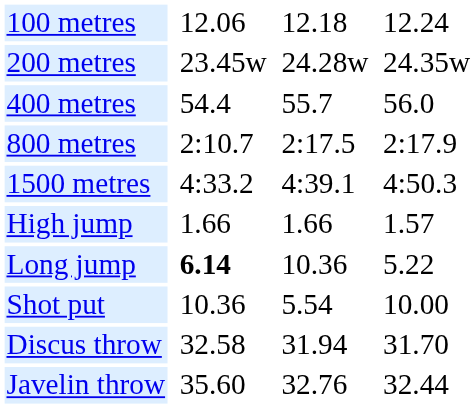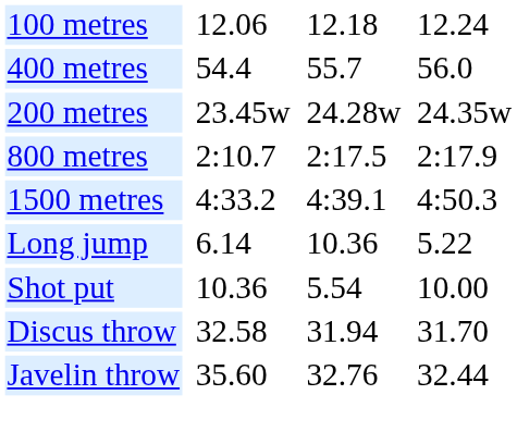rows swapped: 200 metres <-> 400 metres
- row: High jump | 1.66 | 1.66 | 1.57
Long jump | column 3: bold -> normal
